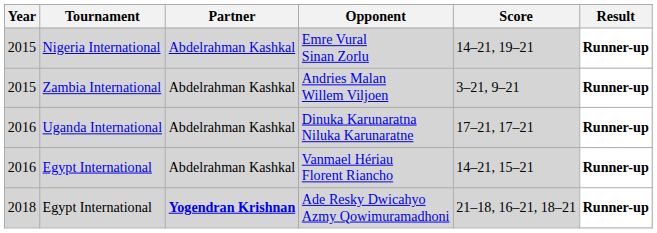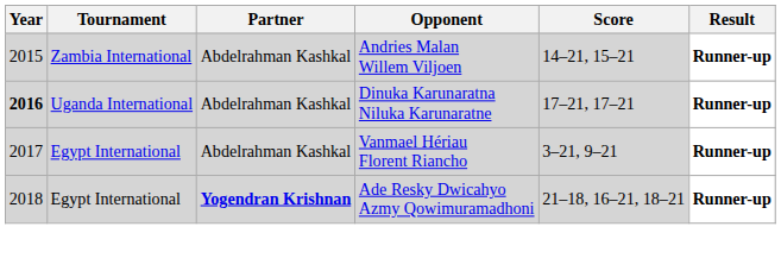- row: 2015 | Nigeria International | Abdelrahman Kashkal | Emre Vural Sinan Zorlu | 14–21, 19–21 | Runner-up
Andries Malan Willem Viljoen | Score: 3–21, 9–21 -> 14–21, 15–21
Dinuka Karunaratna Niluka Karunaratne | Year: normal -> bold
Vanmael Hériau Florent Riancho | Year: 2016 -> 2017
Vanmael Hériau Florent Riancho | Score: 14–21, 15–21 -> 3–21, 9–21
